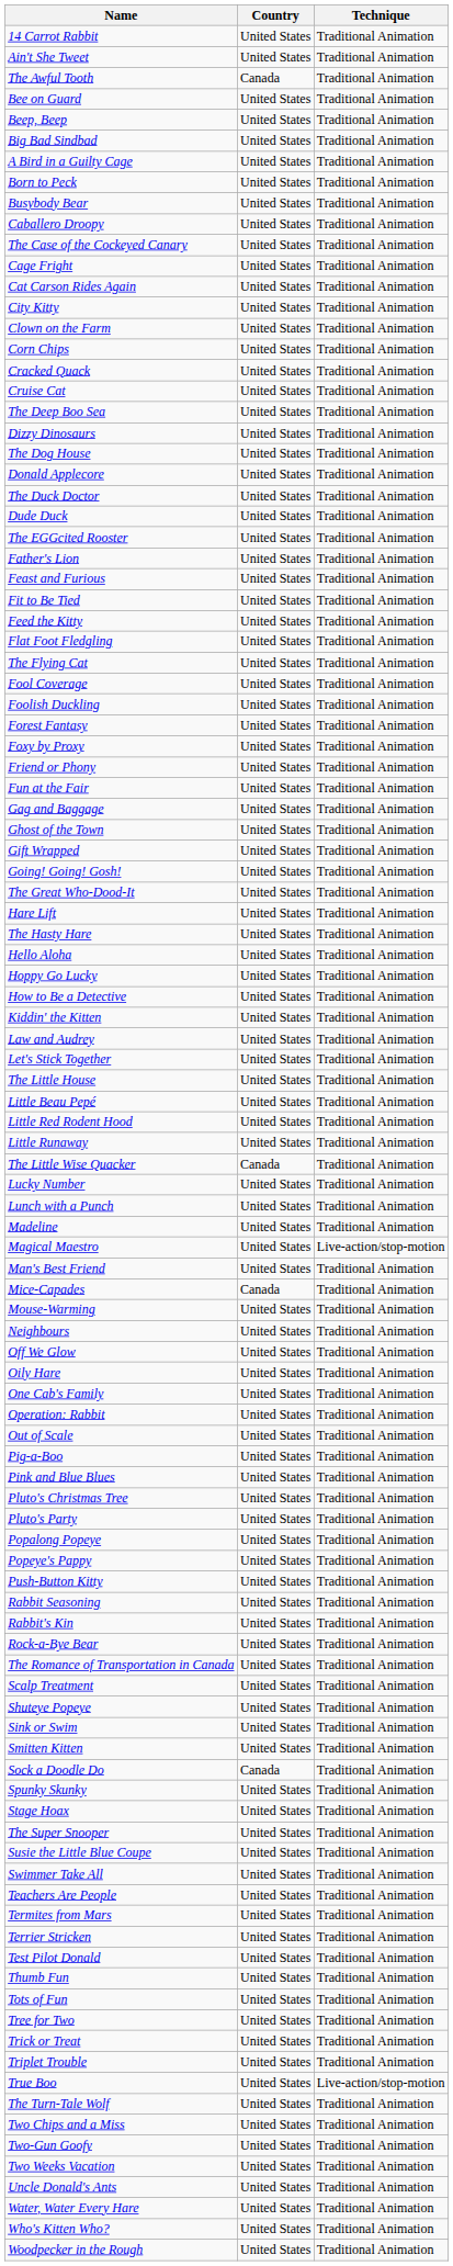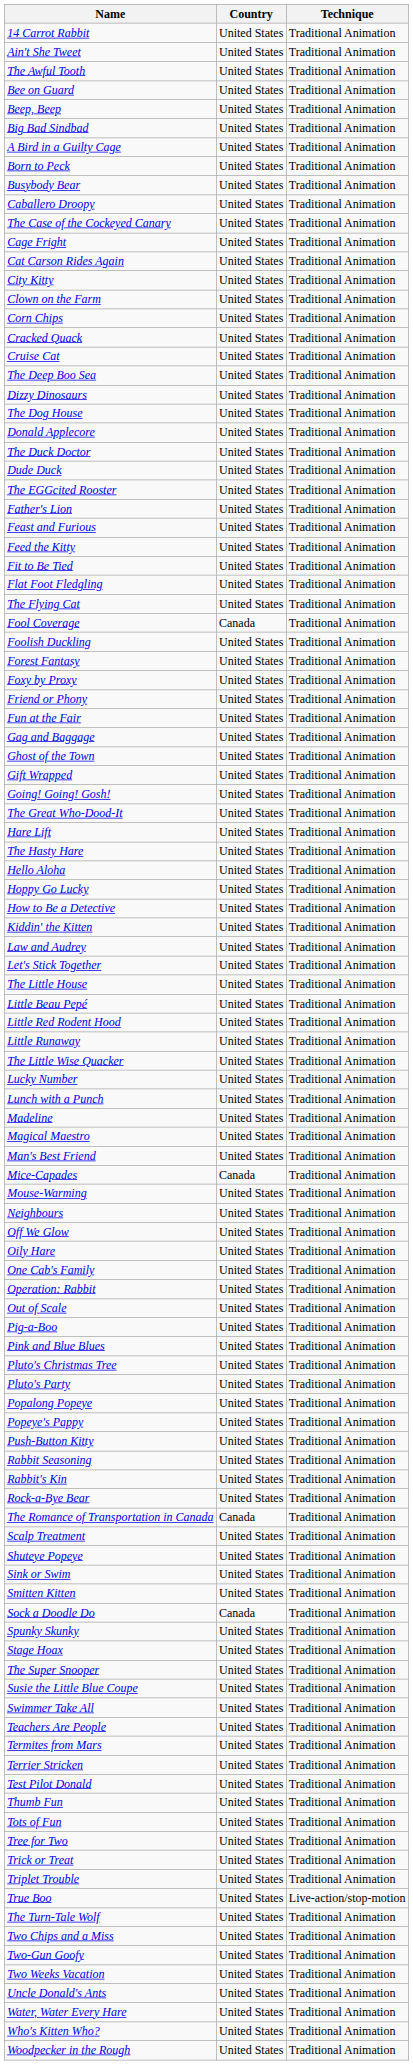The Awful Tooth | Country: Canada -> United States
rows swapped: Feed the Kitty <-> Fit to Be Tied
Fool Coverage | Country: United States -> Canada
The Little Wise Quacker | Country: Canada -> United States
Magical Maestro | Technique: Live-action/stop-motion -> Traditional Animation
The Romance of Transportation in Canada | Country: United States -> Canada
